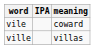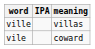rows swapped: vile <-> ville
